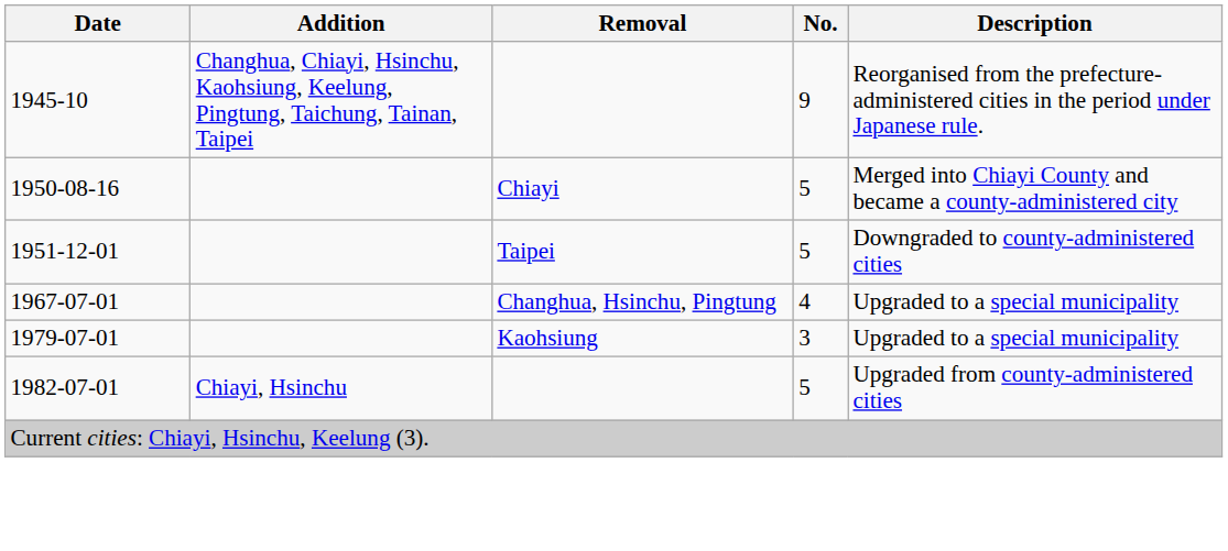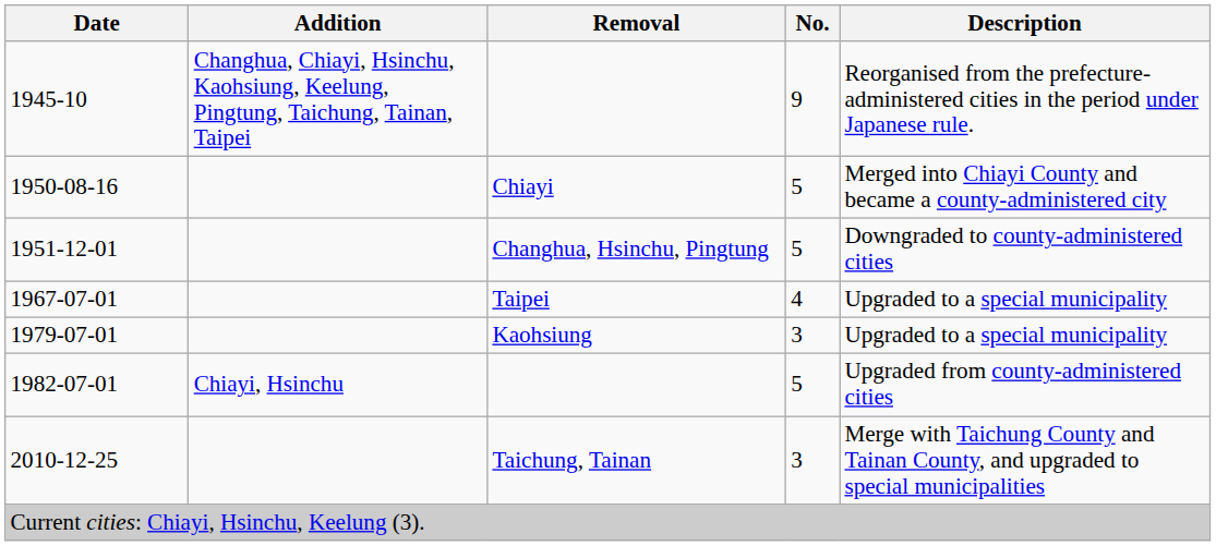1951-12-01 | Removal: Taipei -> Changhua, Hsinchu, Pingtung
1967-07-01 | Removal: Changhua, Hsinchu, Pingtung -> Taipei
+ row: 2010-12-25 | Taichung, Tainan | 3 | Merge with Taichung County and Tainan County, and upgraded to special municipalities
